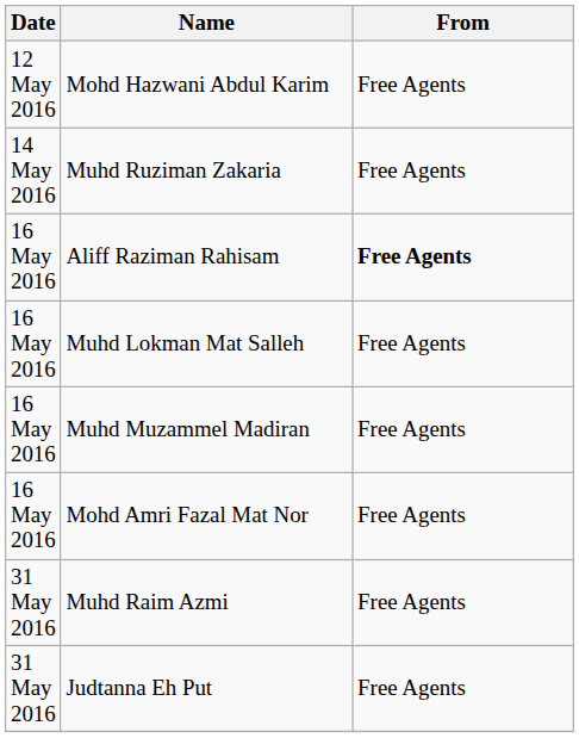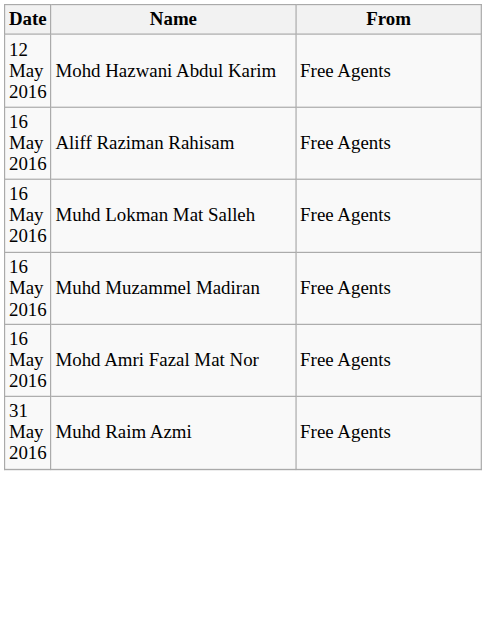- row: 14 May 2016 | Muhd Ruziman Zakaria | Free Agents
Aliff Raziman Rahisam | From: bold -> normal
- row: 31 May 2016 | Judtanna Eh Put | Free Agents
